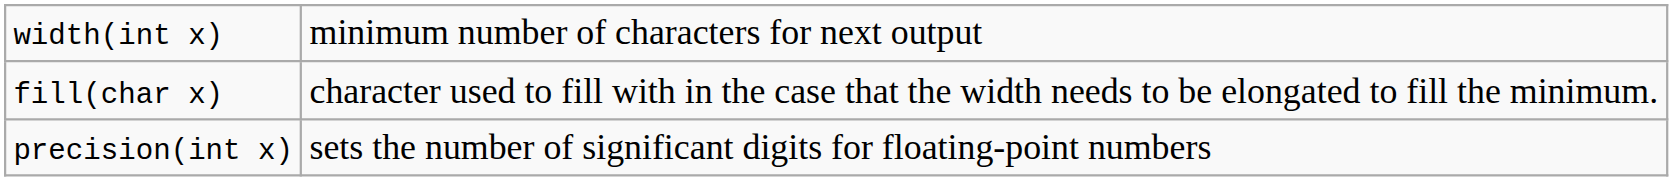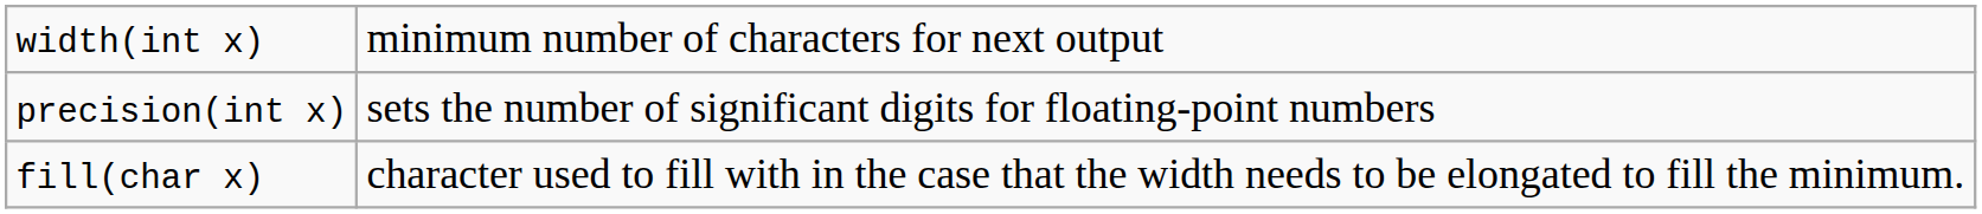rows swapped: fill(char x) <-> precision(int x)
